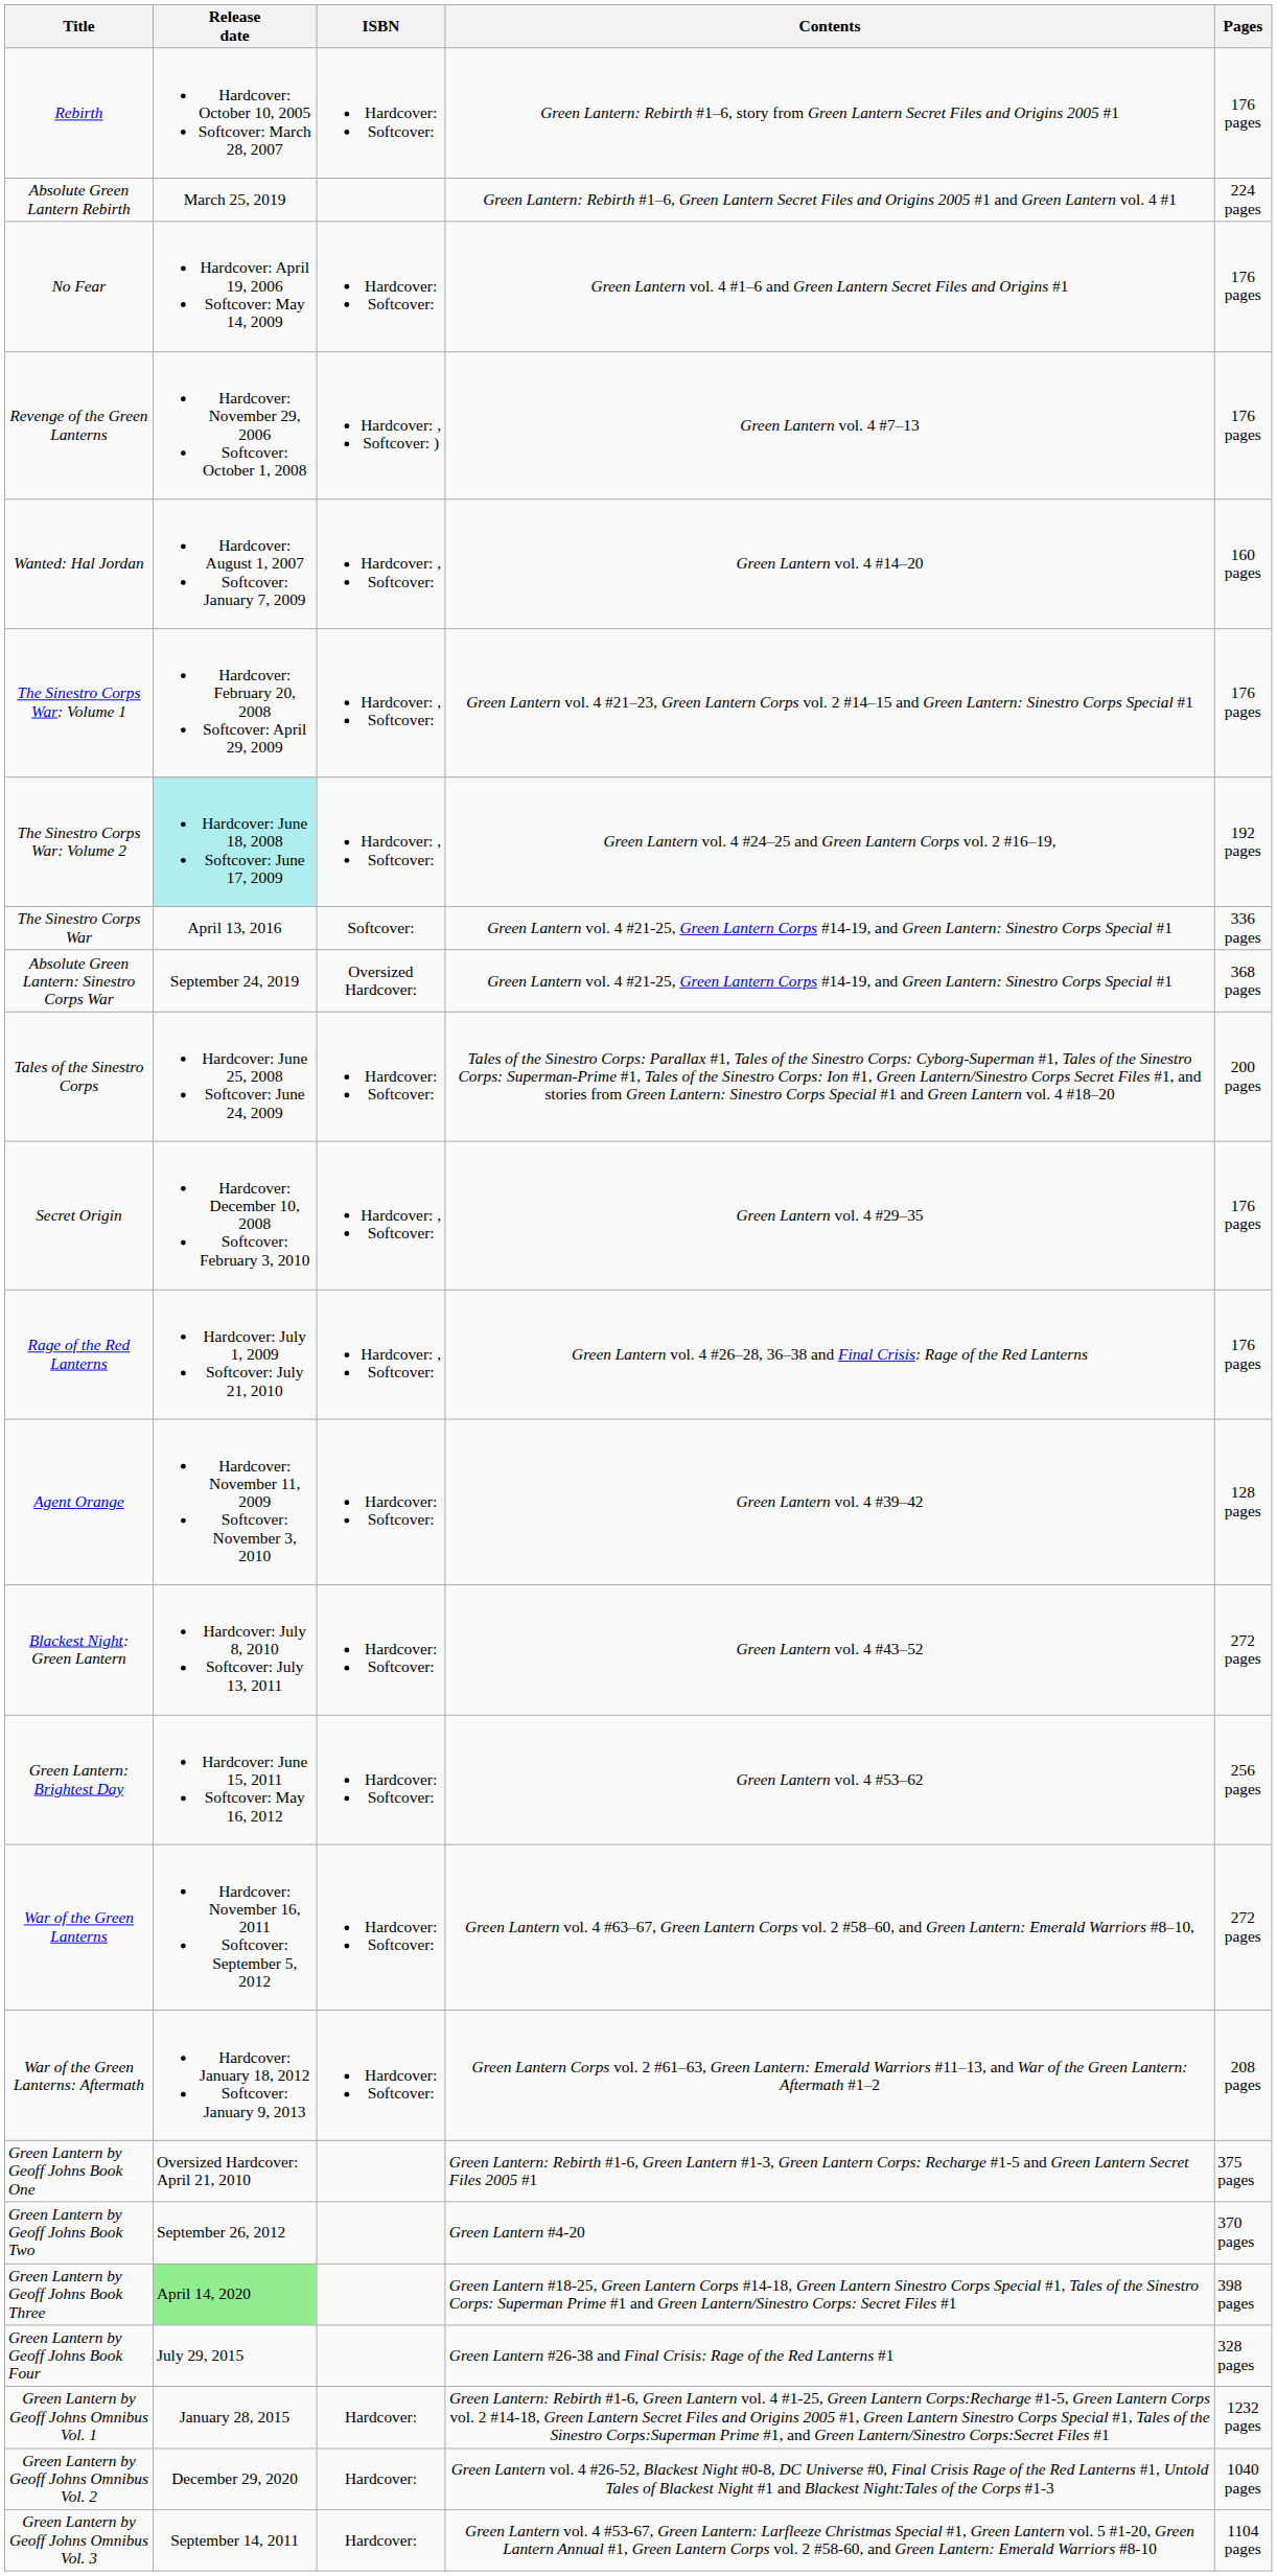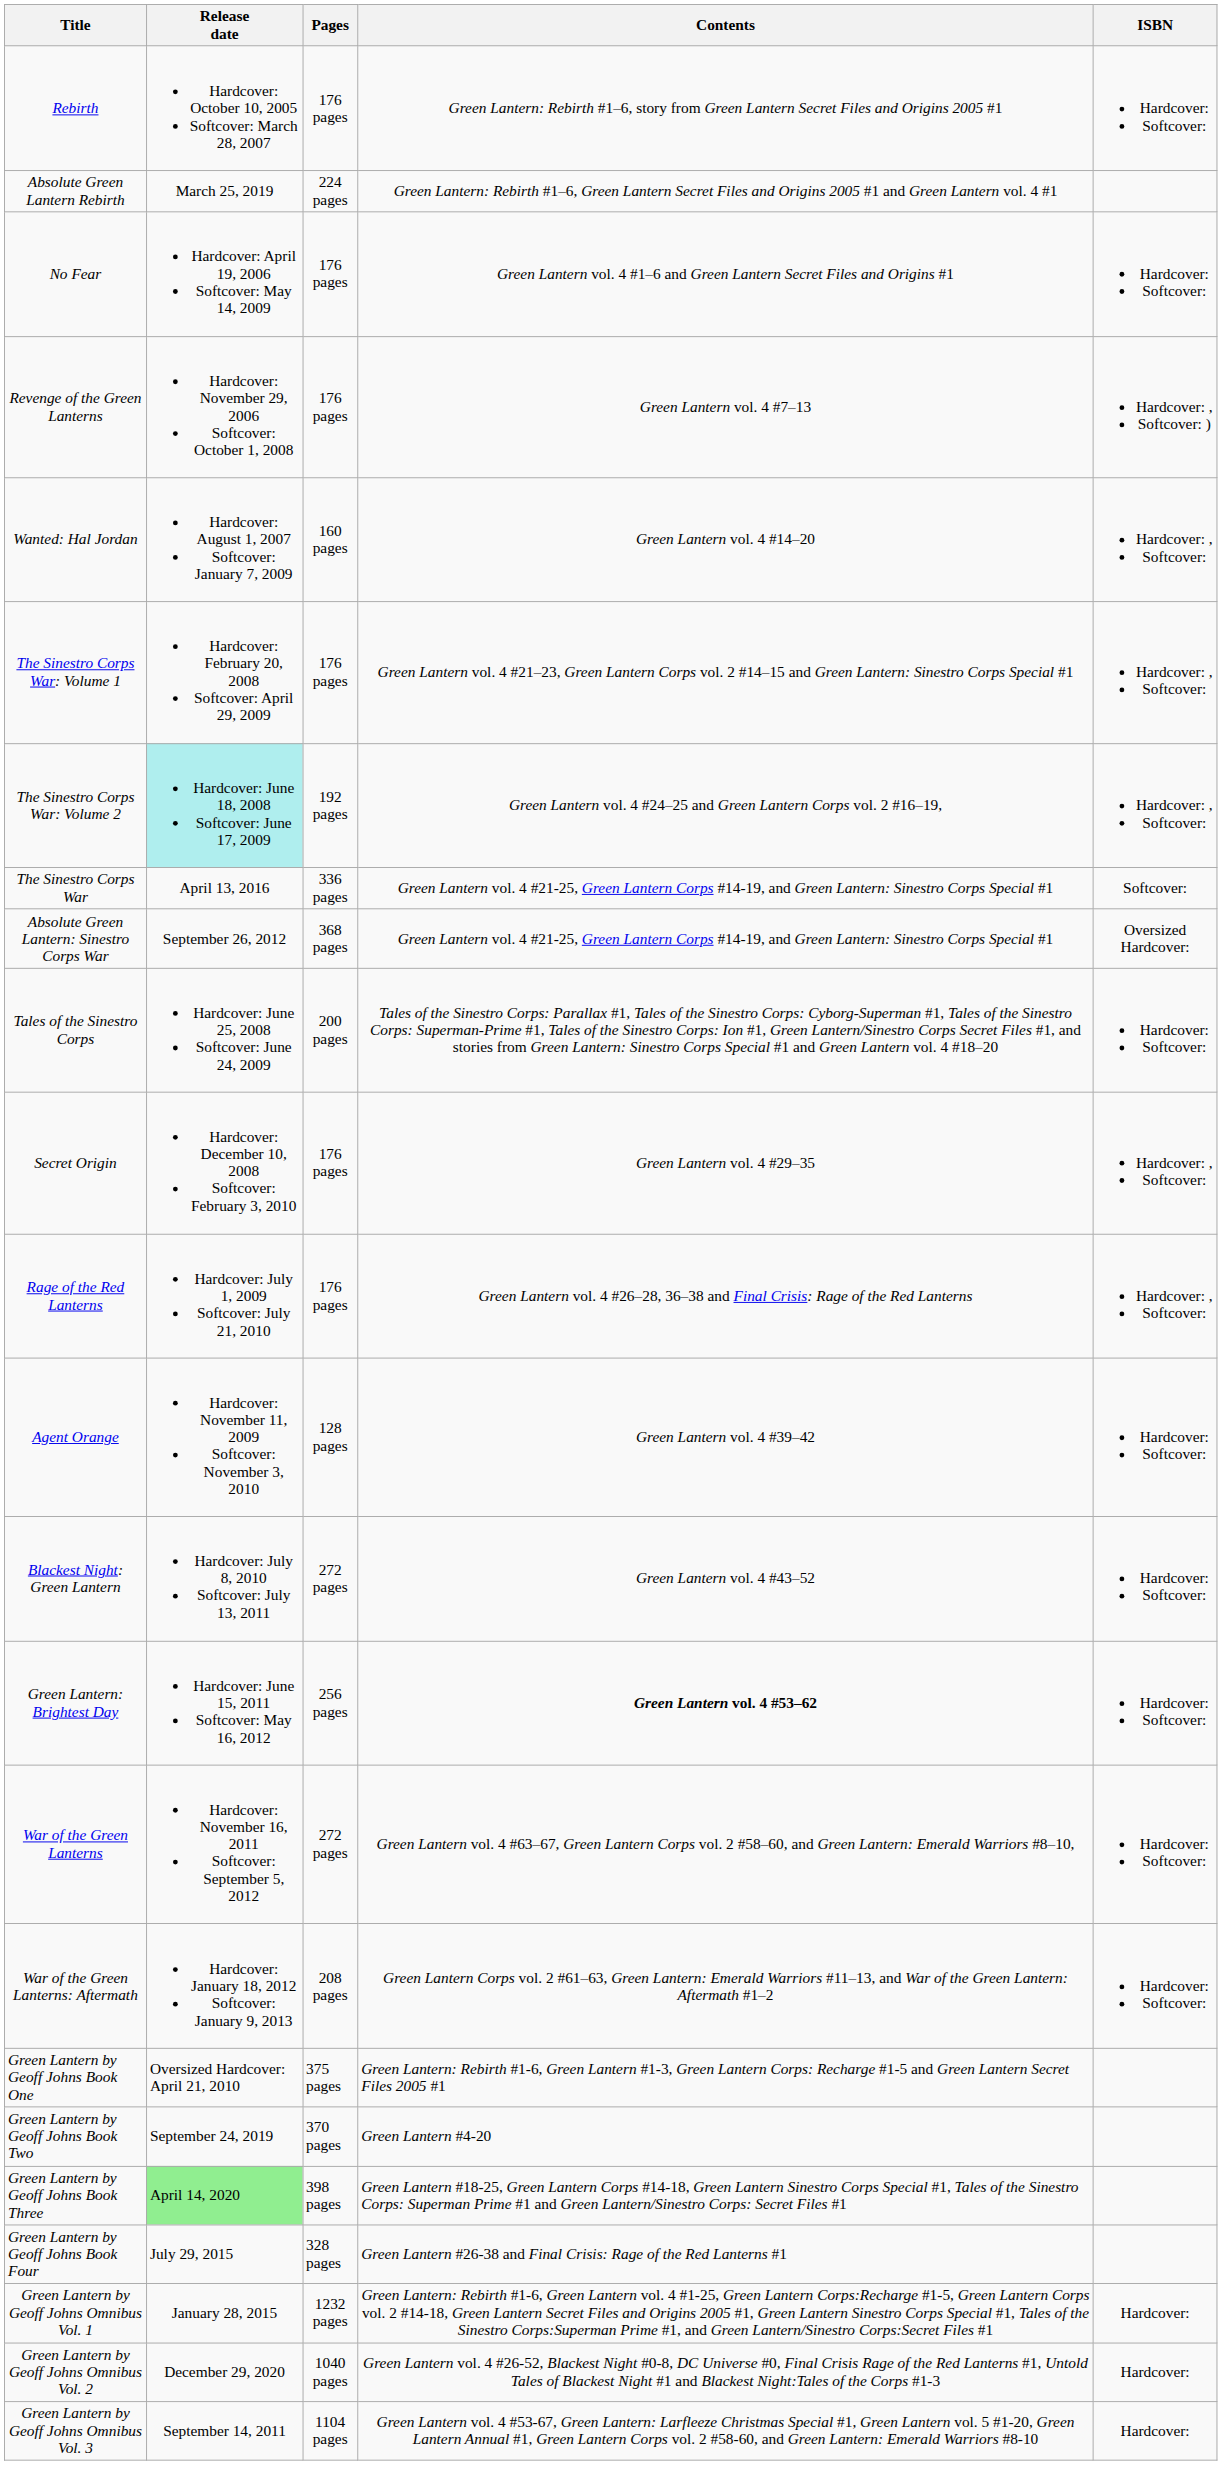columns swapped: ISBN <-> Pages
Absolute Green Lantern: Sinestro Corps War | Release date: September 24, 2019 -> September 26, 2012
Green Lantern: Brightest Day | Contents: normal -> bold
Green Lantern by Geoff Johns Book Two | Release date: September 26, 2012 -> September 24, 2019
